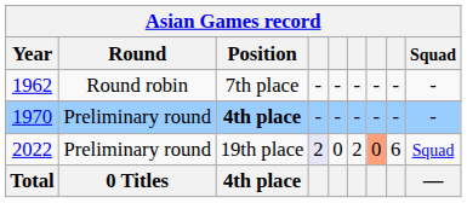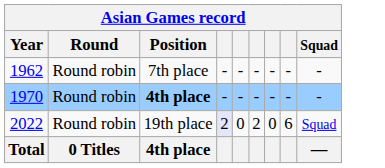1970 / 4th place | Round: Preliminary round -> Round robin
19th place | Round: Preliminary round -> Round robin
19th place | column 7: lightsalmon background -> no background
